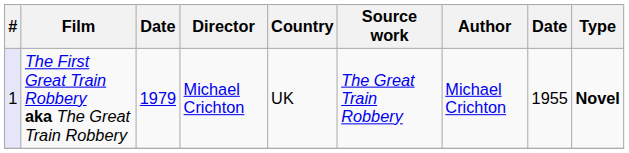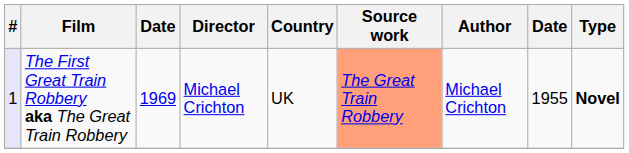The First Great Train Robbery aka The Great Train Robbery | column 3: 1979 -> 1969
The First Great Train Robbery aka The Great Train Robbery | Source work: no background -> lightsalmon background
